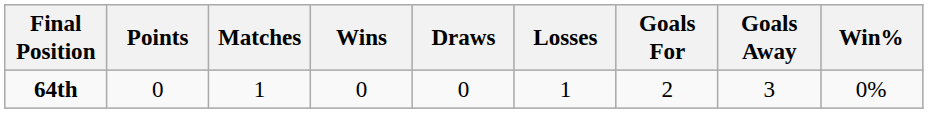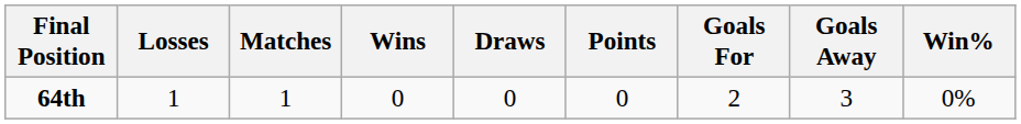columns swapped: Points <-> Losses
